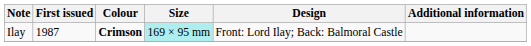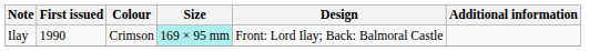Ilay | First issued: 1987 -> 1990
Ilay | Colour: bold -> normal
